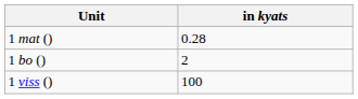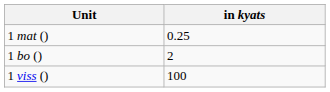1 mat () | in kyats: 0.28 -> 0.25
